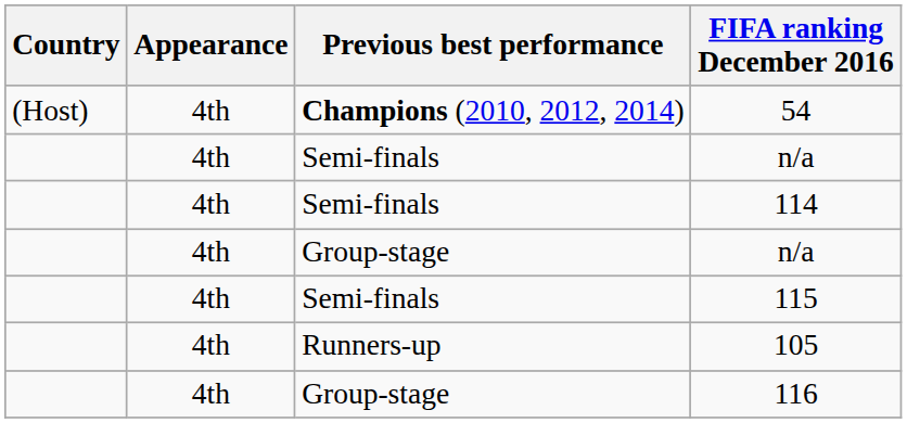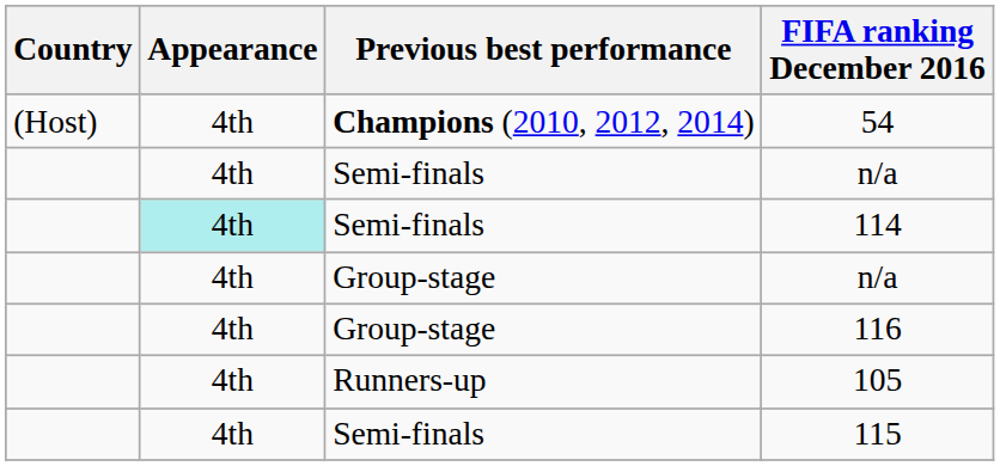114 | Appearance: no background -> paleturquoise background
rows swapped: 116 <-> 115
